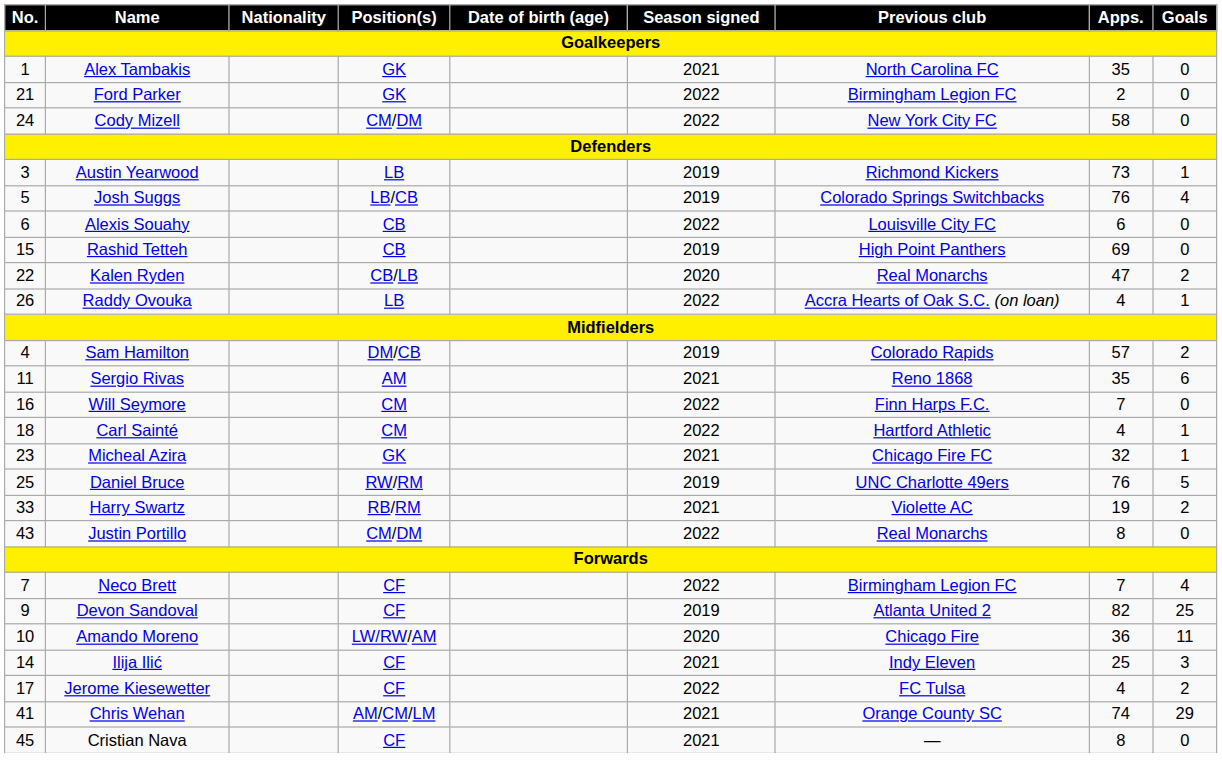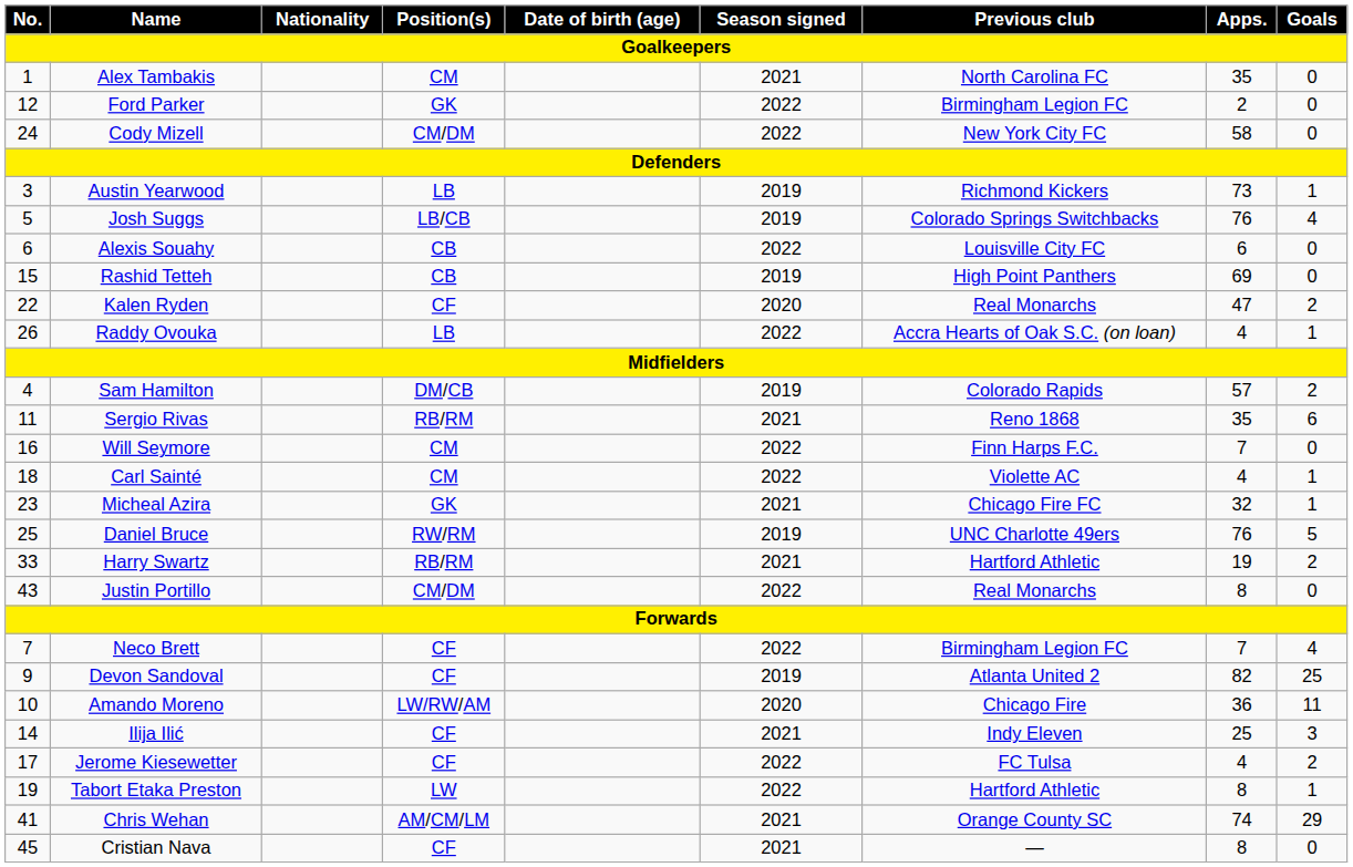Alex Tambakis | Position(s): GK -> CM
Ford Parker | No.: 21 -> 12
Kalen Ryden | Position(s): CB/LB -> CF
Sergio Rivas | Position(s): AM -> RB/RM
Carl Sainté | Previous club: Hartford Athletic -> Violette AC
Harry Swartz | Previous club: Violette AC -> Hartford Athletic
+ row: 19 | Tabort Etaka Preston | LW | 2022 | Hartford Athletic | 8 | 1
